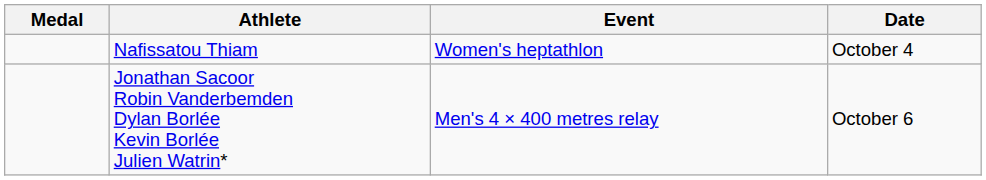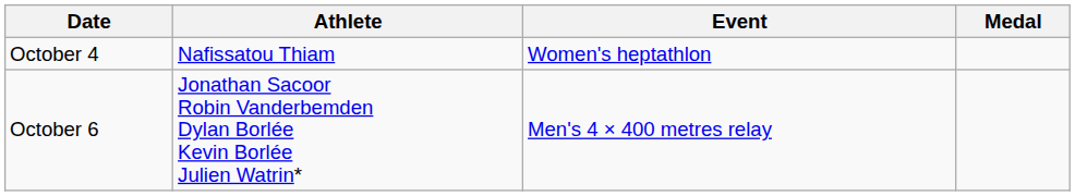columns swapped: Medal <-> Date
